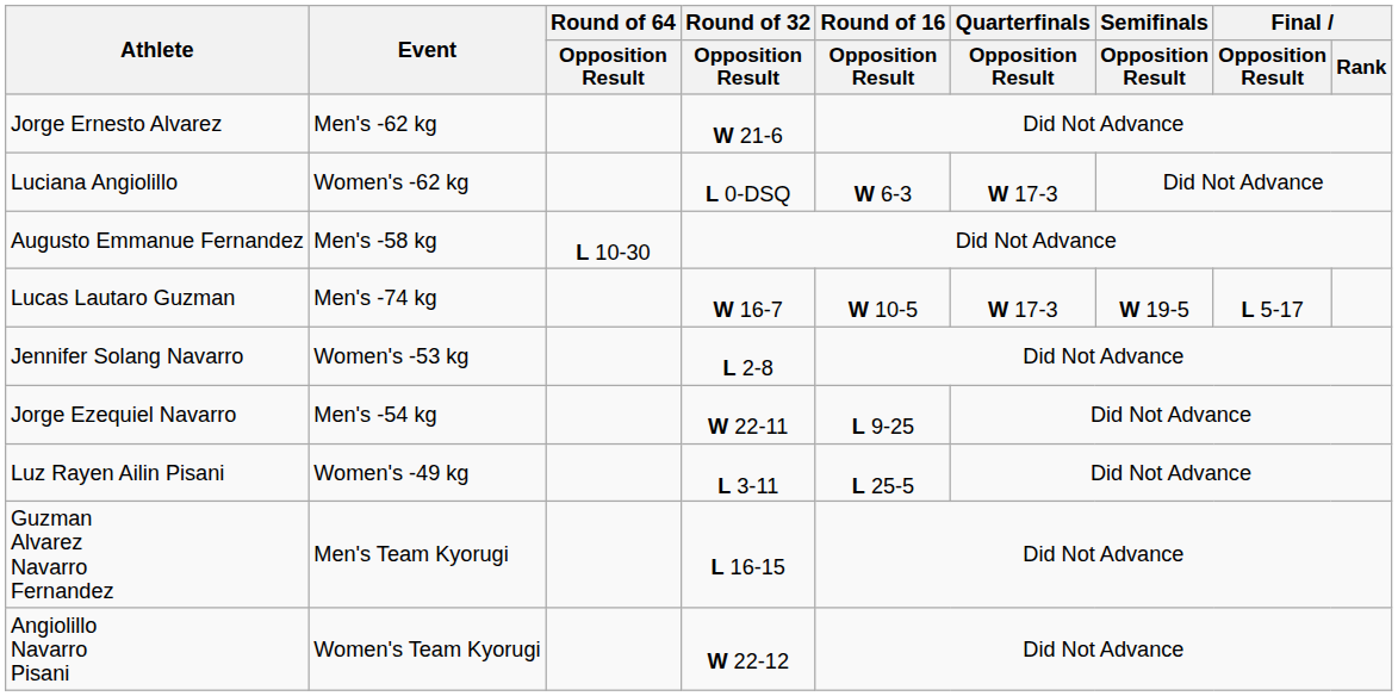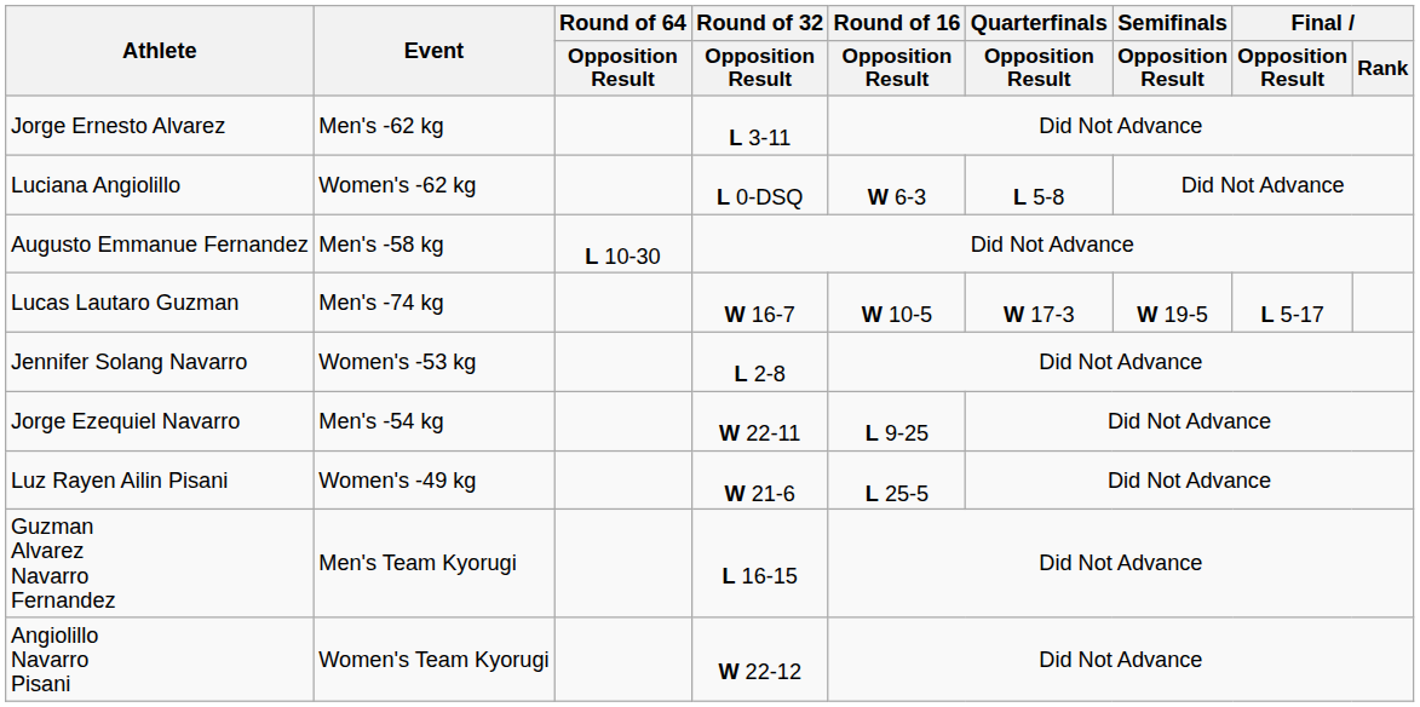Jorge Ernesto Alvarez | Round of 32 / Opposition Result: W 21-6 -> L 3-11
Luciana Angiolillo | Quarterfinals / Opposition Result: W 17-3 -> L 5-8
Luz Rayen Ailin Pisani | Round of 32 / Opposition Result: L 3-11 -> W 21-6
